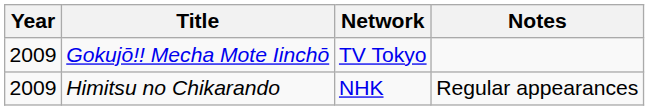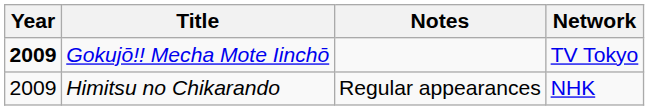columns swapped: Network <-> Notes
Gokujō!! Mecha Mote Iinchō | Year: normal -> bold
